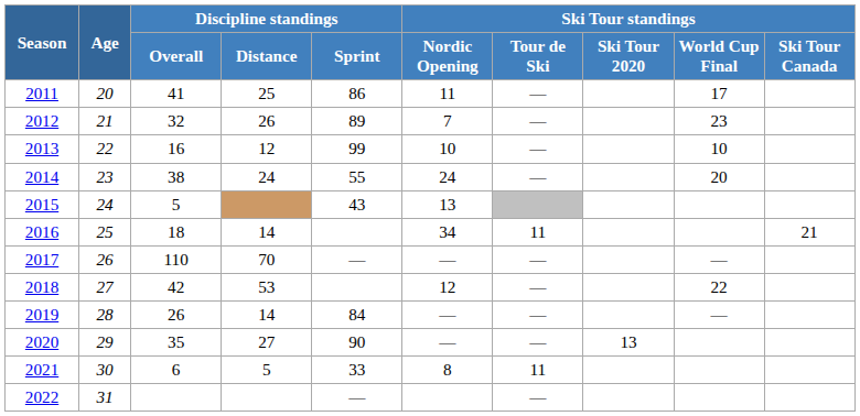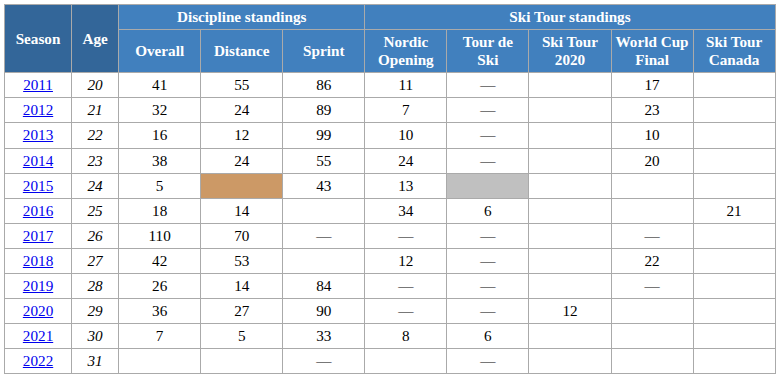2011 | Discipline standings / Distance: 25 -> 55
2012 | Discipline standings / Distance: 26 -> 24
2016 | Ski Tour standings / Tour de Ski: 11 -> 6
2020 | Discipline standings / Overall: 35 -> 36
2020 | Ski Tour standings / Ski Tour 2020: 13 -> 12
2021 | Discipline standings / Overall: 6 -> 7
2021 | Ski Tour standings / Tour de Ski: 11 -> 6
